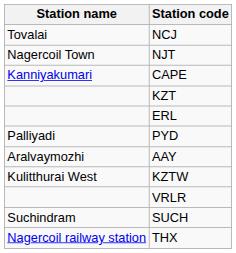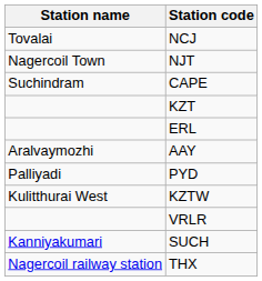CAPE | Station name: Kanniyakumari -> Suchindram
rows swapped: AAY <-> PYD
SUCH | Station name: Suchindram -> Kanniyakumari
